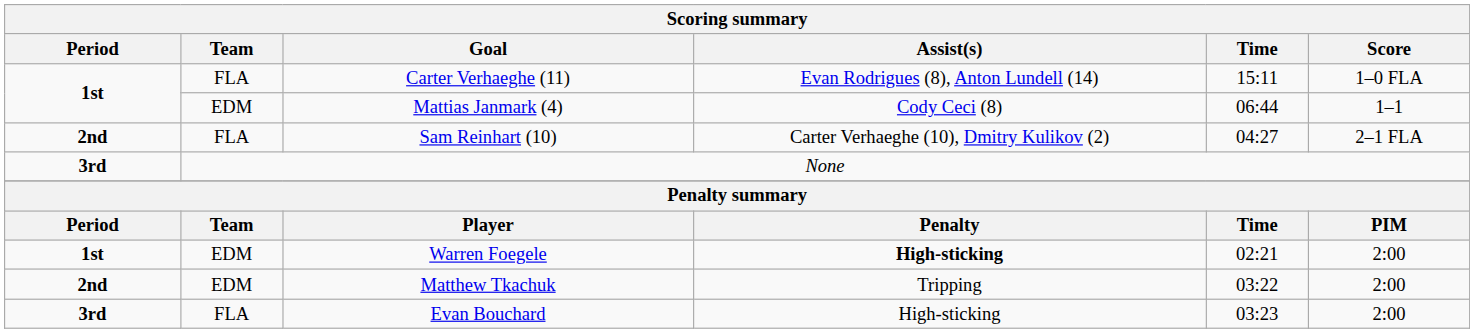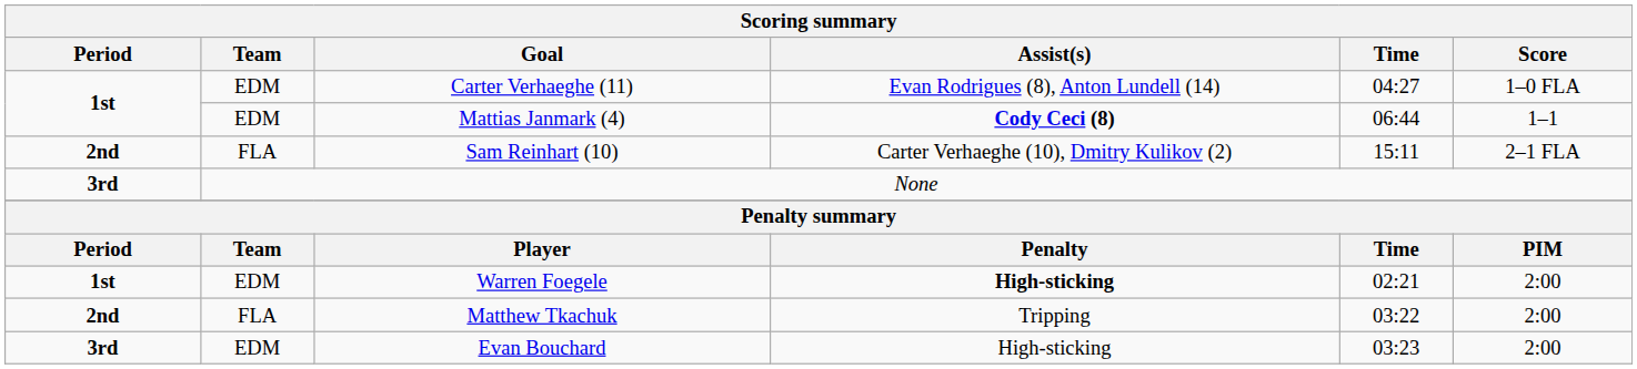Carter Verhaeghe (11) | Team: FLA -> EDM
Carter Verhaeghe (11) | Time: 15:11 -> 04:27
Mattias Janmark (4) | Assist(s): normal -> bold
Sam Reinhart (10) | Time: 04:27 -> 15:11
Matthew Tkachuk | Team: EDM -> FLA
Evan Bouchard | Team: FLA -> EDM
